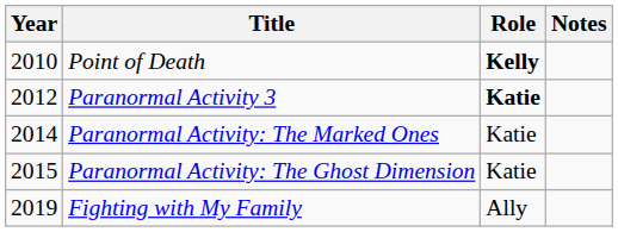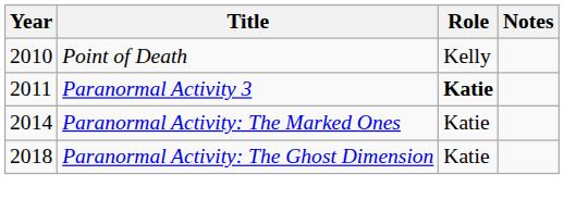Point of Death | Role: bold -> normal
Paranormal Activity 3 | Year: 2012 -> 2011
Paranormal Activity: The Ghost Dimension | Year: 2015 -> 2018
- row: 2019 | Fighting with My Family | Ally
